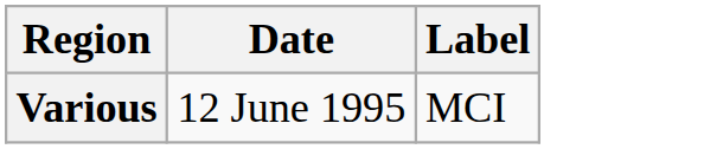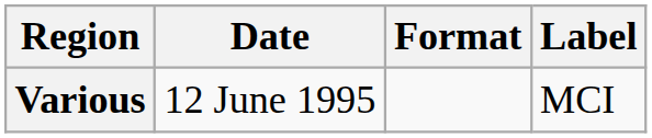+ column: Format
